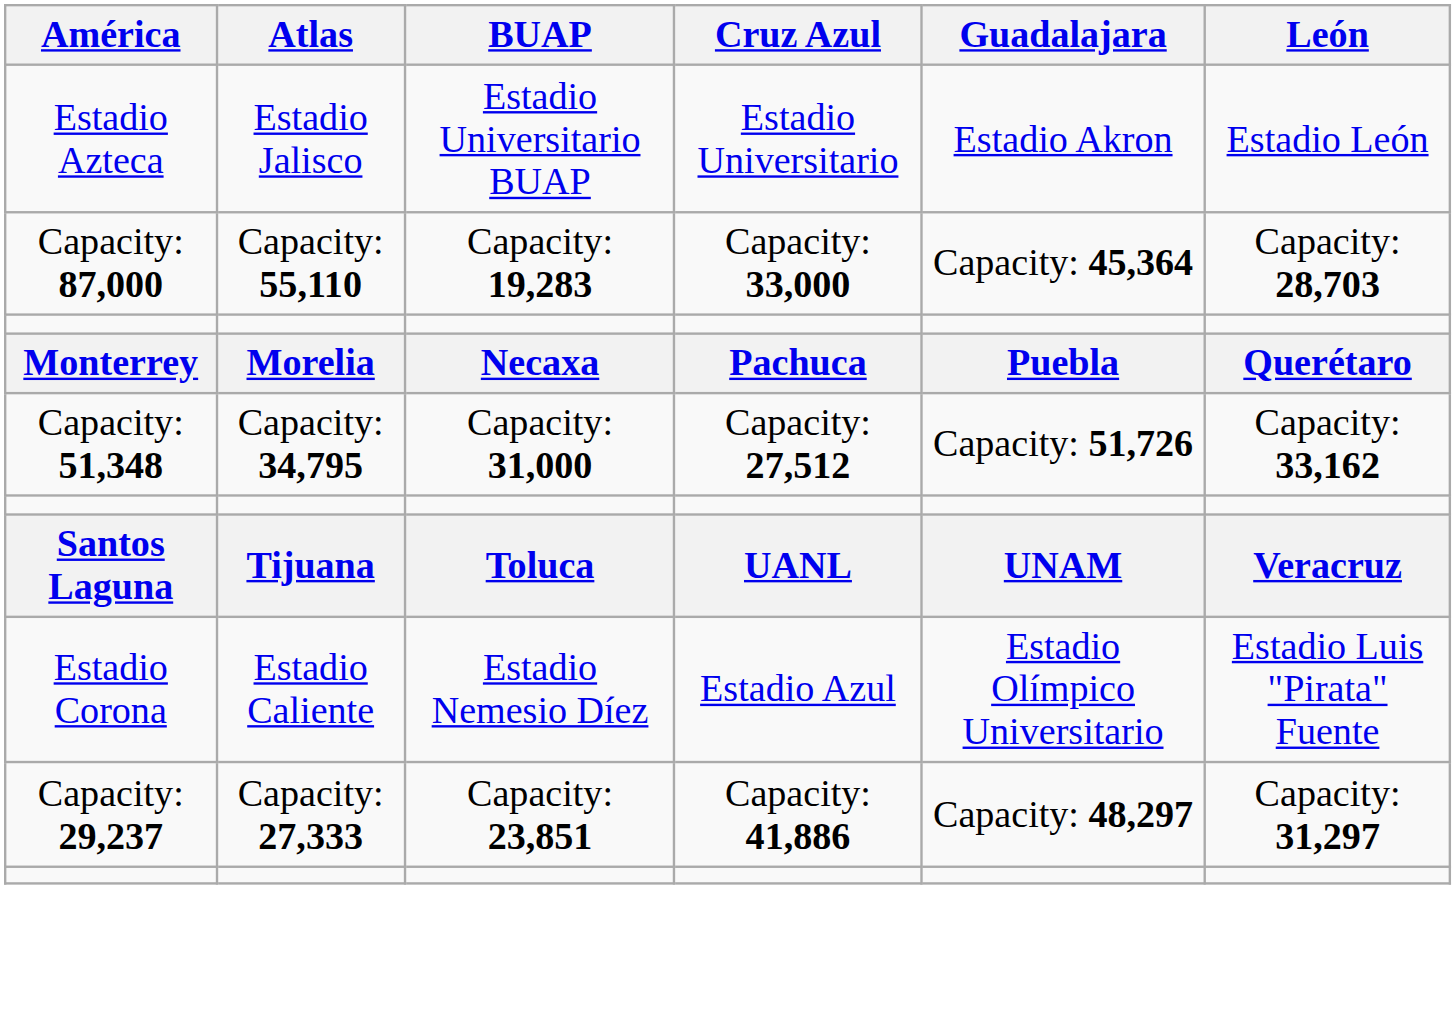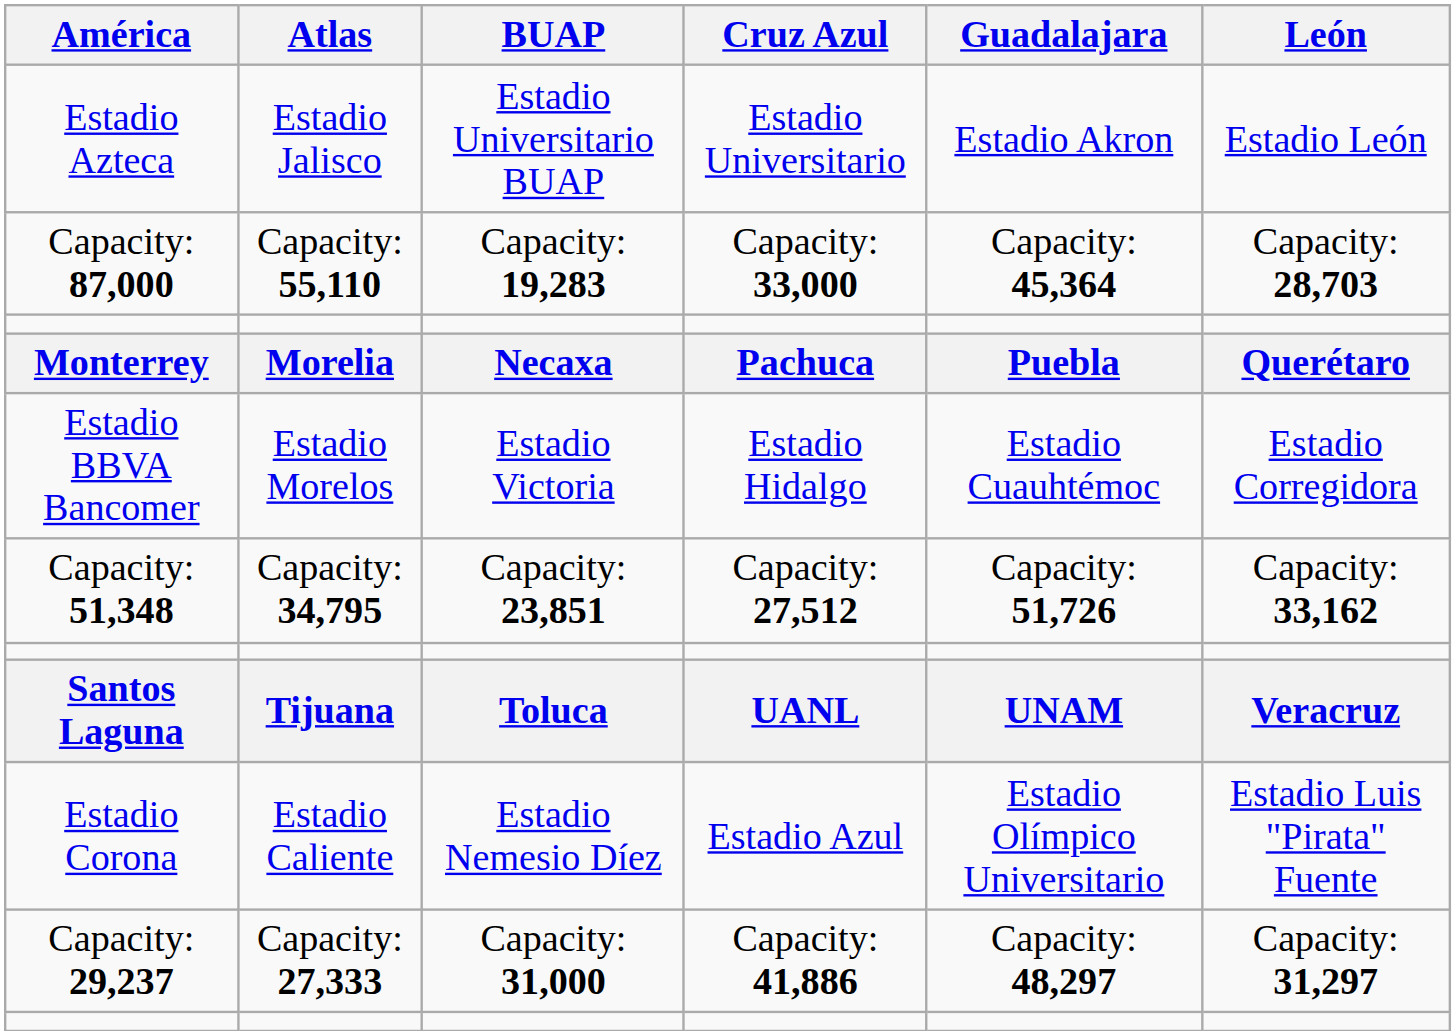+ row: Estadio BBVA Bancomer | Estadio Morelos | Estadio Victoria | Estadio Hidalgo | Estadio Cuauhtémoc | Estadio Corregidora
Capacity: 51,348 | BUAP: Capacity: 31,000 -> Capacity: 23,851
Capacity: 29,237 | BUAP: Capacity: 23,851 -> Capacity: 31,000
